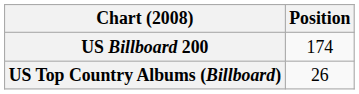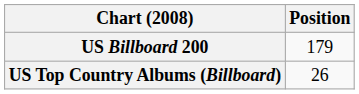US Billboard 200 | Position: 174 -> 179
